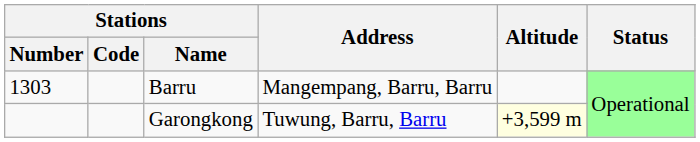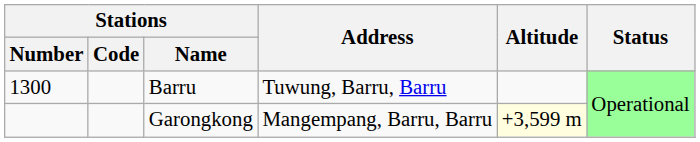Barru | Stations / Number: 1303 -> 1300
Barru | Address: Mangempang, Barru, Barru -> Tuwung, Barru, Barru
Garongkong | Address: Tuwung, Barru, Barru -> Mangempang, Barru, Barru
